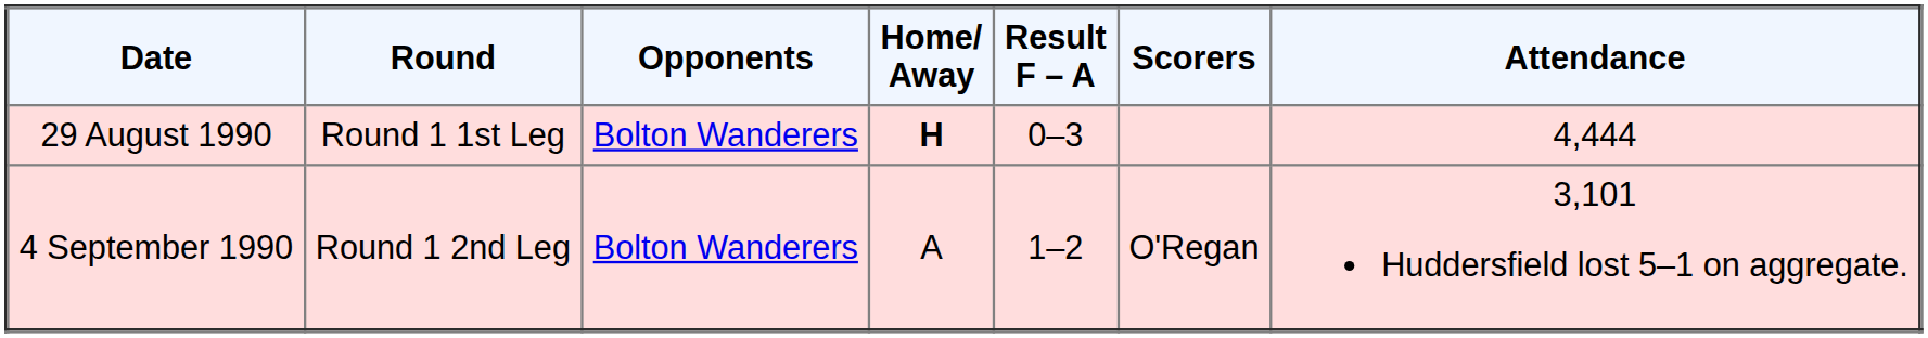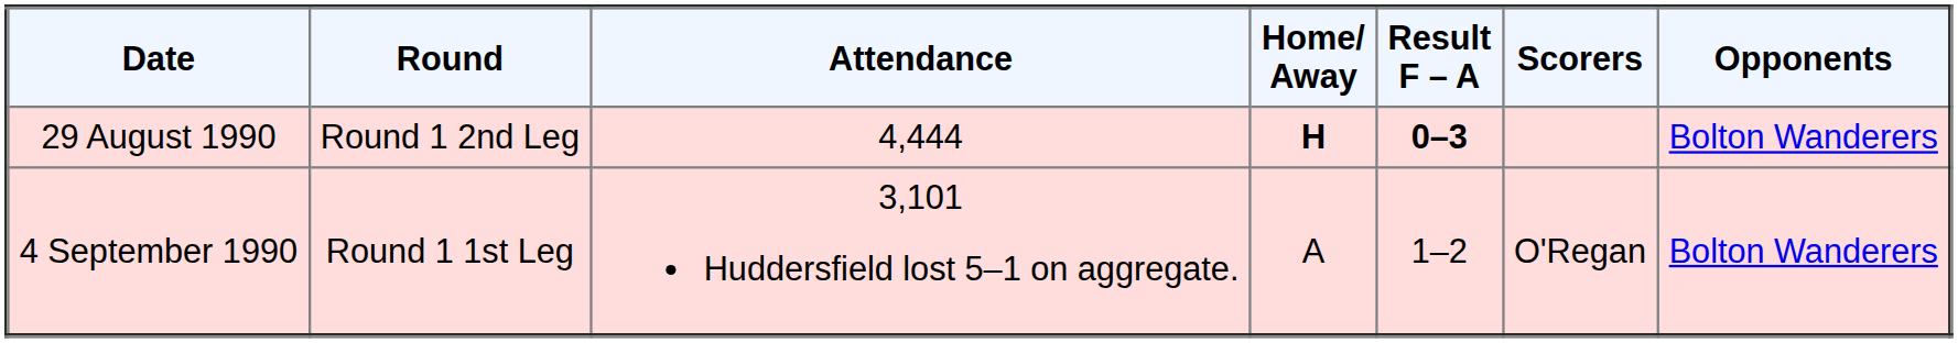columns swapped: Opponents <-> Attendance
29 August 1990 | Round: Round 1 1st Leg -> Round 1 2nd Leg
29 August 1990 | Result F – A: normal -> bold
4 September 1990 | Round: Round 1 2nd Leg -> Round 1 1st Leg
